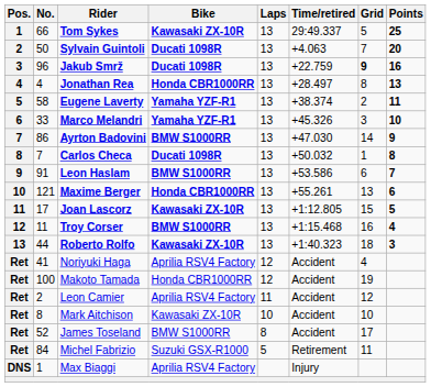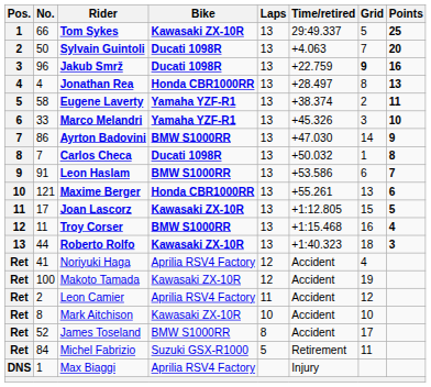Makoto Tamada | Bike: Honda CBR1000RR -> Kawasaki ZX-10R
